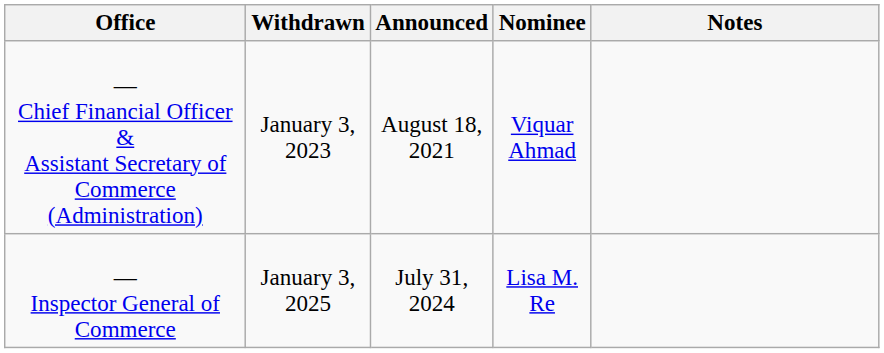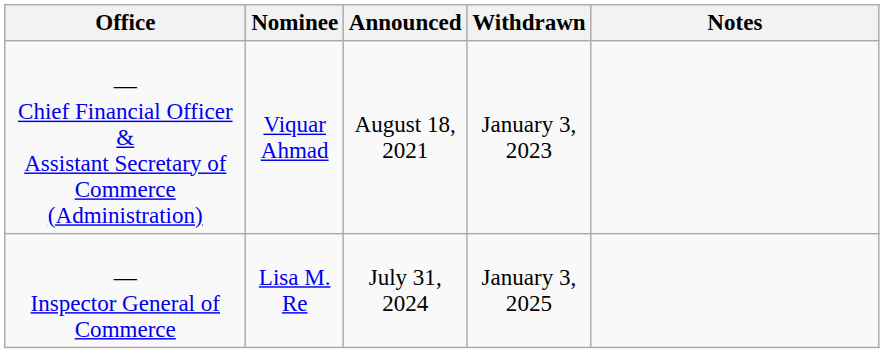columns swapped: Nominee <-> Withdrawn
